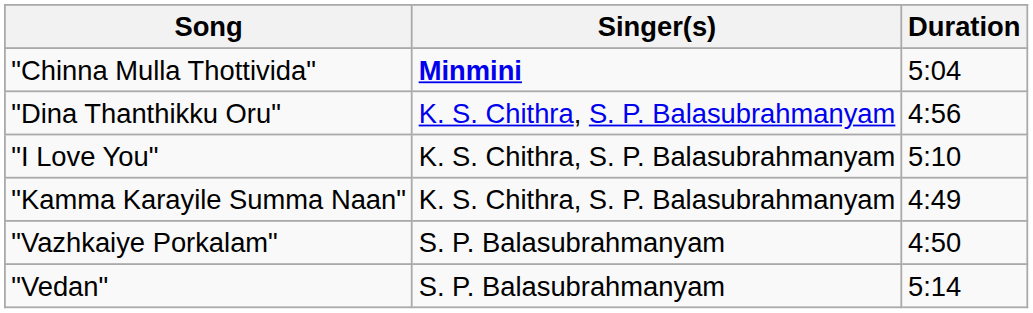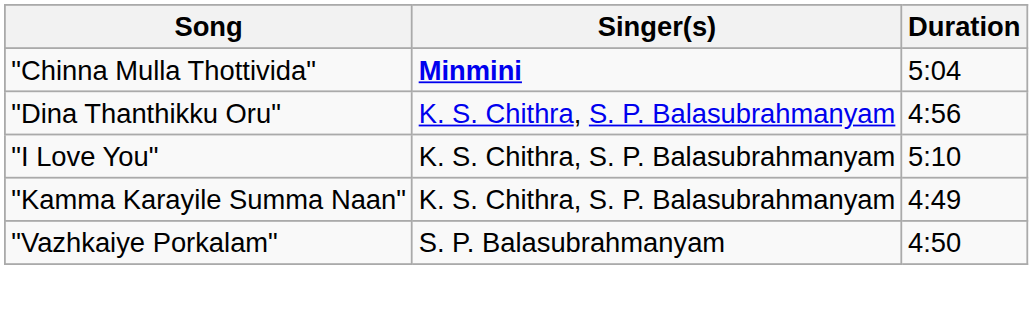- row: "Vedan" | S. P. Balasubrahmanyam | 5:14
